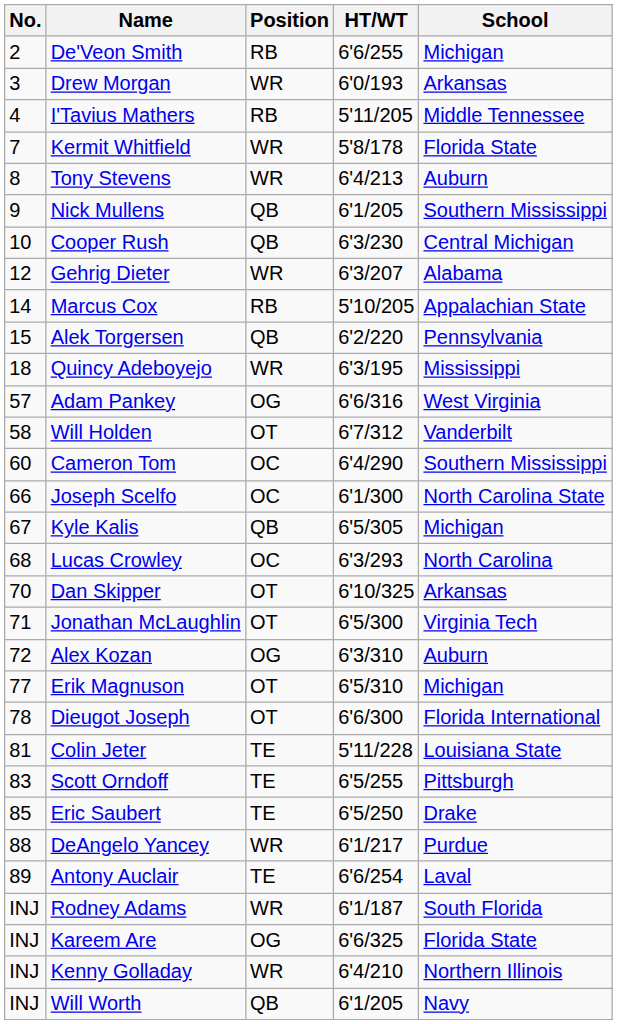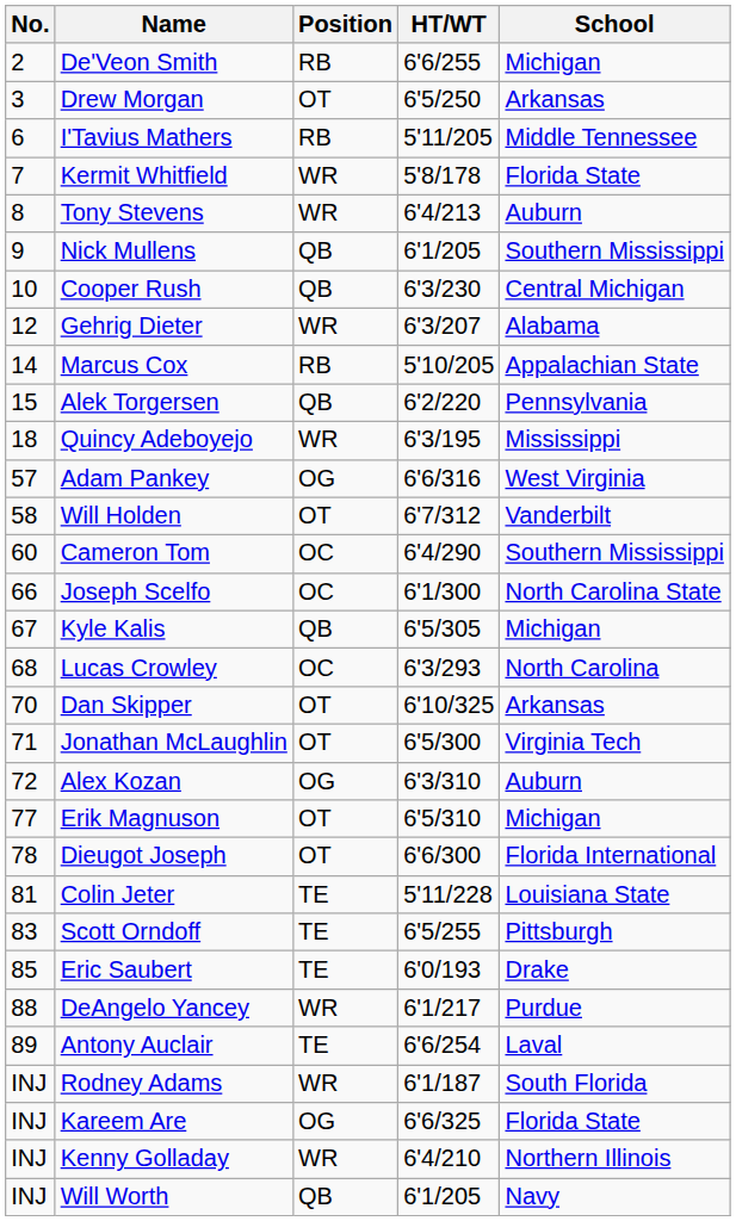Drew Morgan | Position: WR -> OT
Drew Morgan | HT/WT: 6'0/193 -> 6'5/250
I'Tavius Mathers | No.: 4 -> 6
Eric Saubert | HT/WT: 6'5/250 -> 6'0/193
